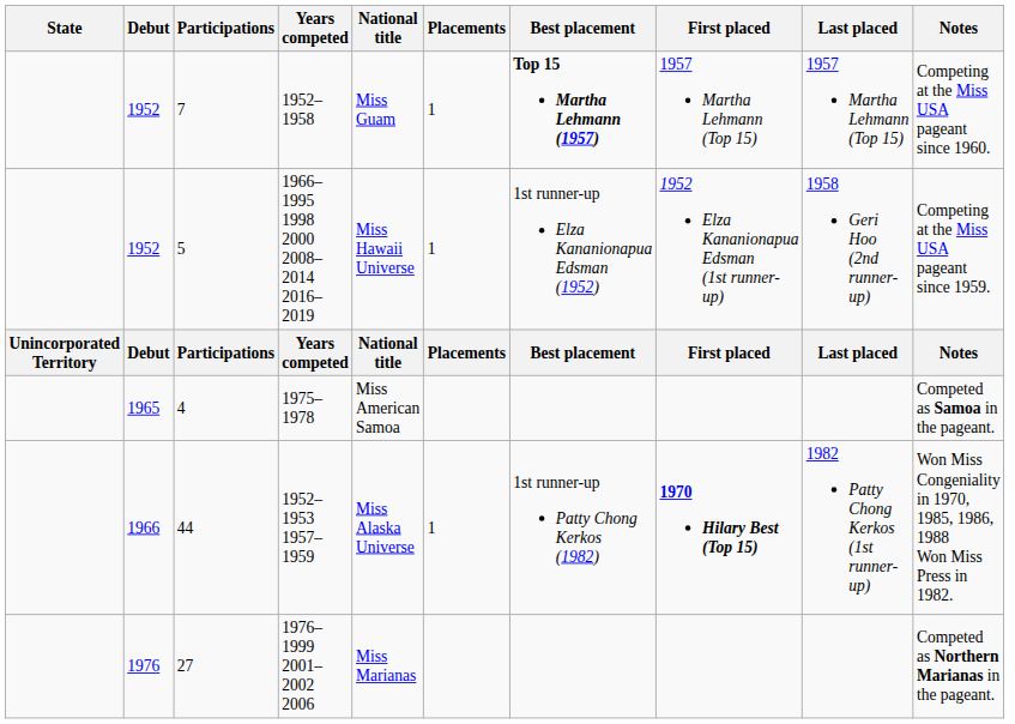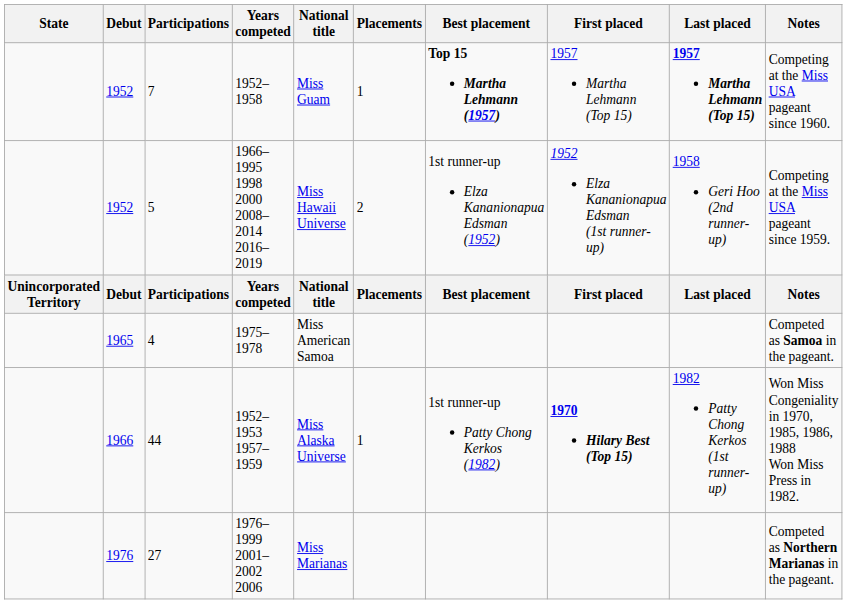7 | Last placed: normal -> bold
5 | Placements: 1 -> 2
